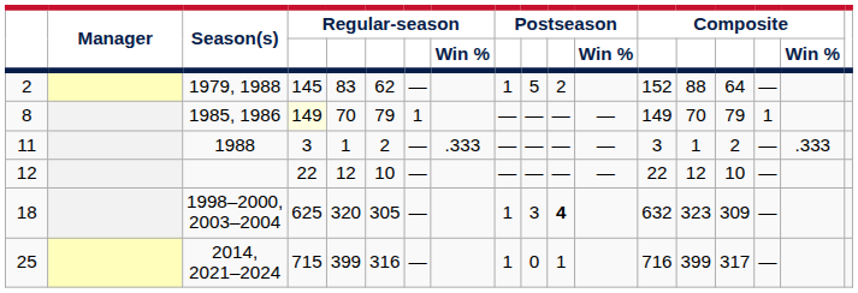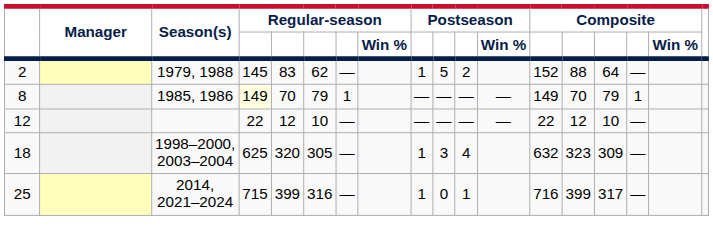- row: 11 | 1988 | 3 | 1 | 2 | — | .333 | — | — | — | — | 3 | 1 | 2 | — | .333
18 | column 11: bold -> normal
